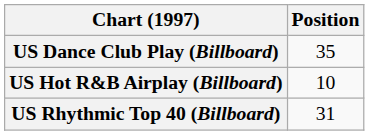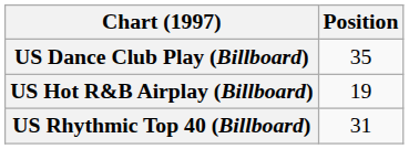US Hot R&B Airplay (Billboard) | Position: 10 -> 19
